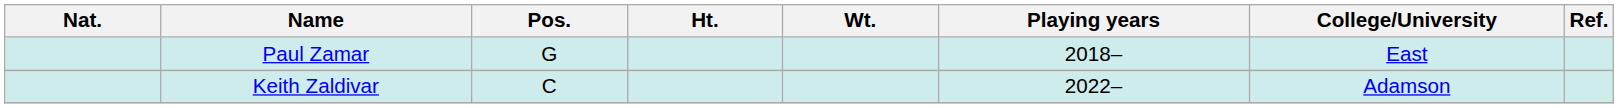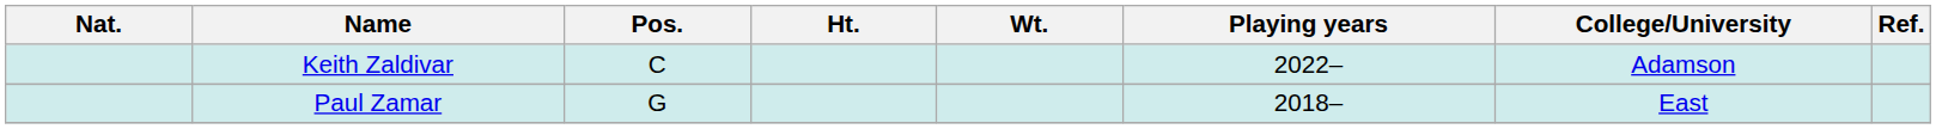rows swapped: Keith Zaldivar <-> Paul Zamar
